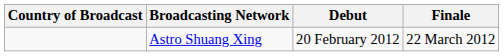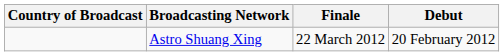columns swapped: Debut <-> Finale
